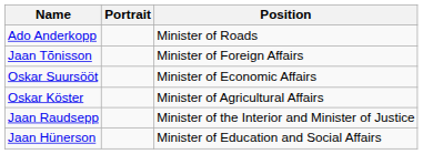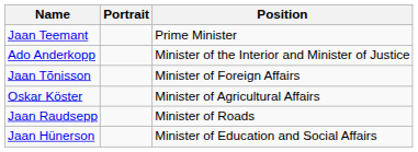+ row: Jaan Teemant | Prime Minister
Ado Anderkopp | Position: Minister of Roads -> Minister of the Interior and Minister of Justice
- row: Oskar Suursööt | Minister of Economic Affairs
Jaan Raudsepp | Position: Minister of the Interior and Minister of Justice -> Minister of Roads
